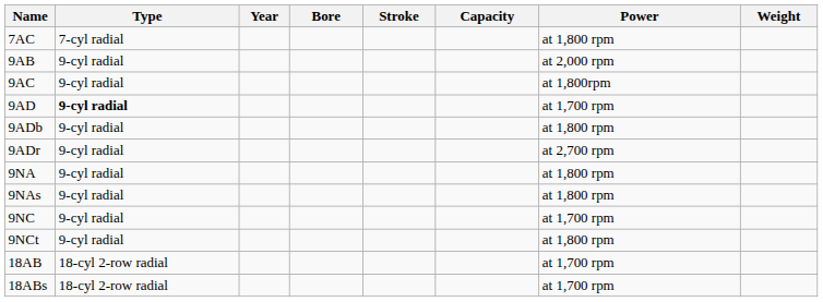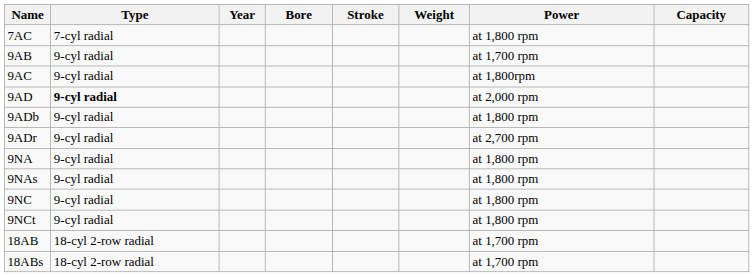columns swapped: Capacity <-> Weight
9AB | Power: at 2,000 rpm -> at 1,700 rpm
9AD | Power: at 1,700 rpm -> at 2,000 rpm
9NC | Power: at 1,700 rpm -> at 1,800 rpm
